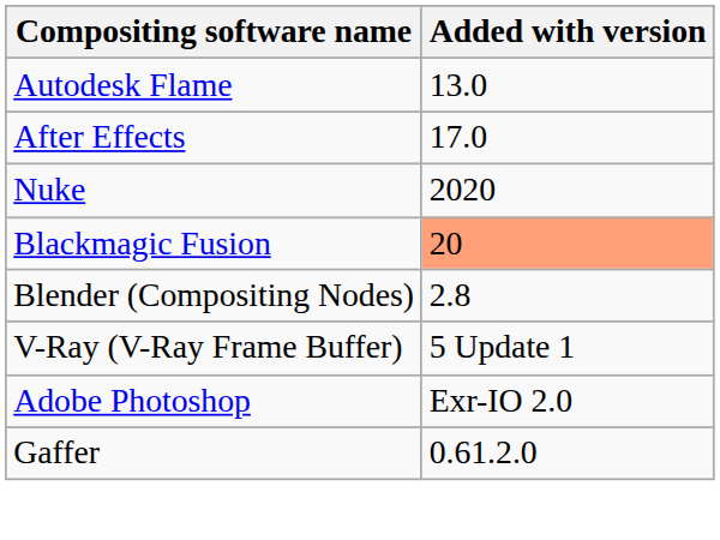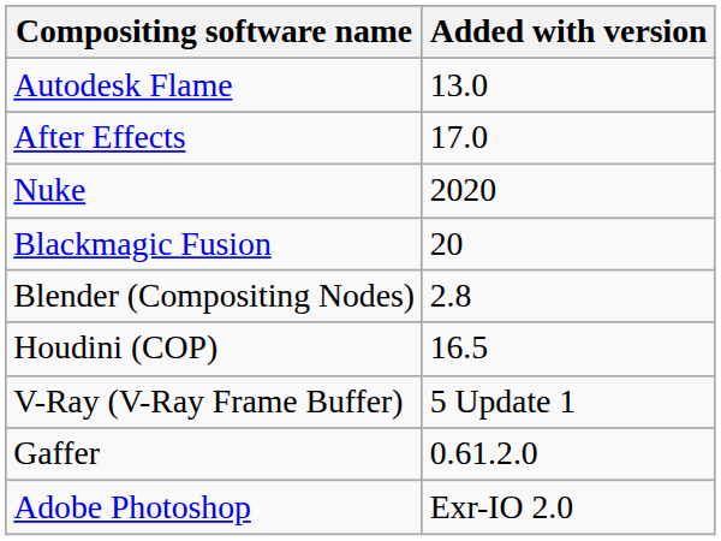Blackmagic Fusion | Added with version: lightsalmon background -> no background
+ row: Houdini (COP) | 16.5
rows swapped: Adobe Photoshop <-> Gaffer
